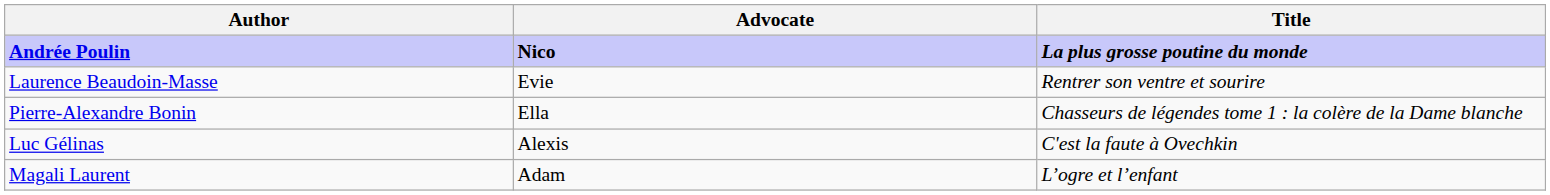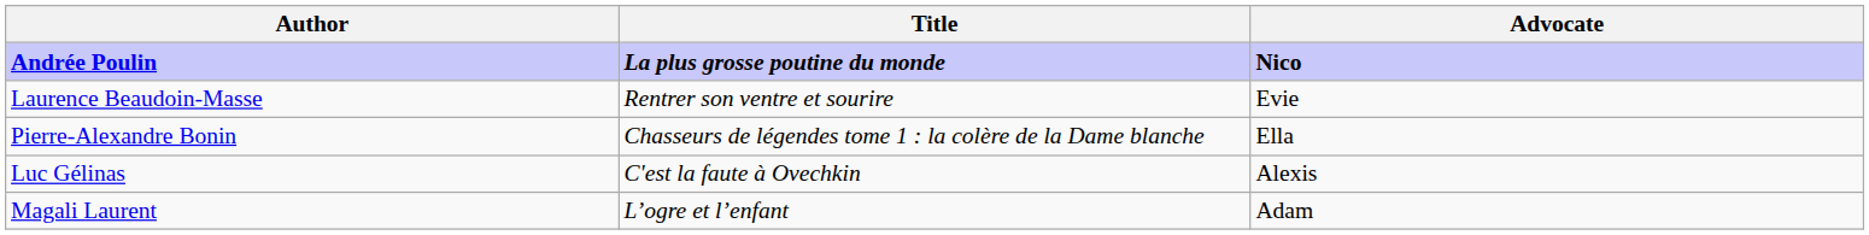columns swapped: Title <-> Advocate
